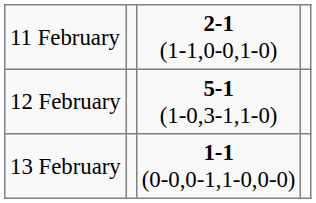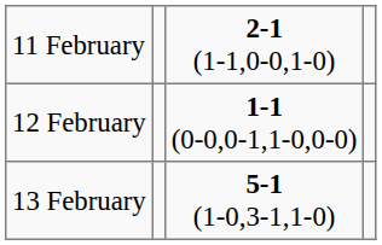12 February | column 3: 5-1 (1-0,3-1,1-0) -> 1-1 (0-0,0-1,1-0,0-0)
13 February | column 3: 1-1 (0-0,0-1,1-0,0-0) -> 5-1 (1-0,3-1,1-0)
